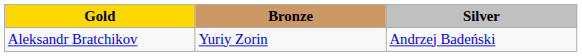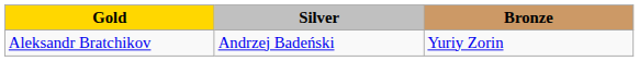columns swapped: Silver <-> Bronze
